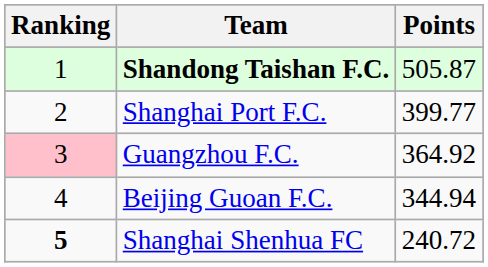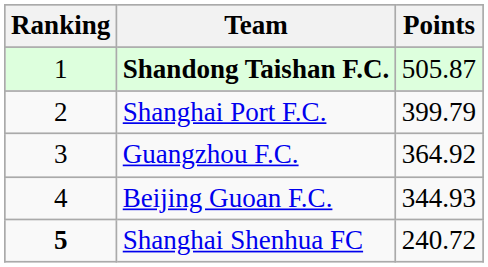Shanghai Port F.C. | Points: 399.77 -> 399.79
Guangzhou F.C. | Ranking: pink background -> no background
Beijing Guoan F.C. | Points: 344.94 -> 344.93
